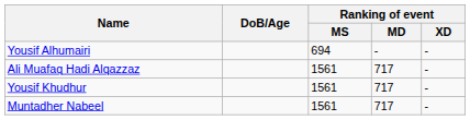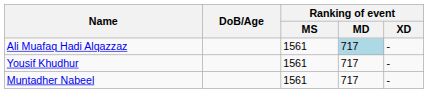- row: Yousif Alhumairi | 694 | - | -
Ali Muafaq Hadi Alqazzaz | Ranking of event / MD: no background -> lightblue background
